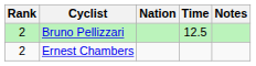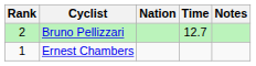Bruno Pellizzari | Time: 12.5 -> 12.7
Ernest Chambers | Rank: 2 -> 1
